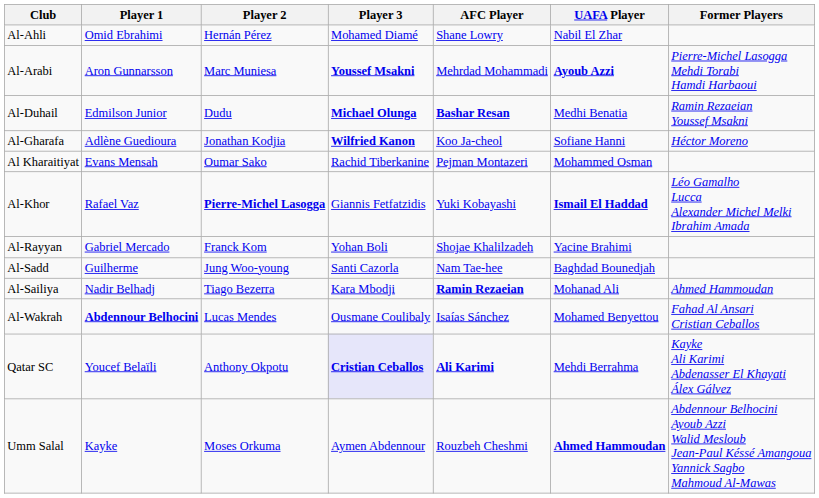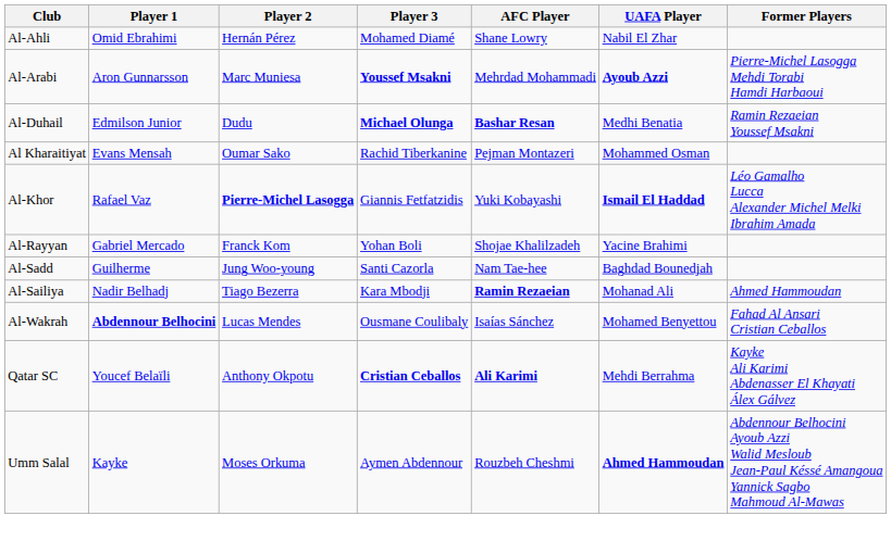- row: Al-Gharafa | Adlène Guedioura | Jonathan Kodjia | Wilfried Kanon | Koo Ja-cheol | Sofiane Hanni | Héctor Moreno
Qatar SC | Player 3: lavender background -> no background
